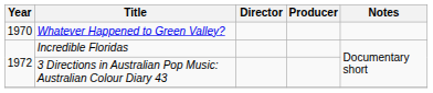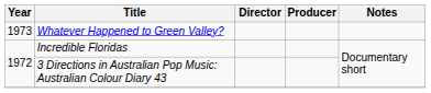Whatever Happened to Green Valley? | Year: 1970 -> 1973
